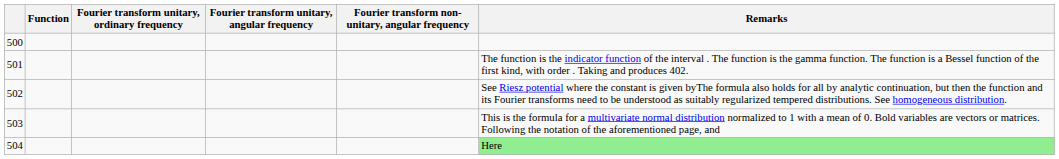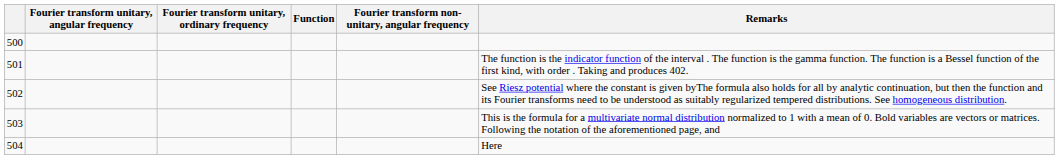columns swapped: Function <-> Fourier transform unitary, angular frequency
504 | Remarks: lightgreen background -> no background
